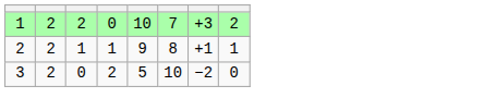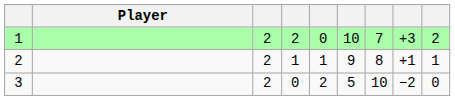+ column: Player
